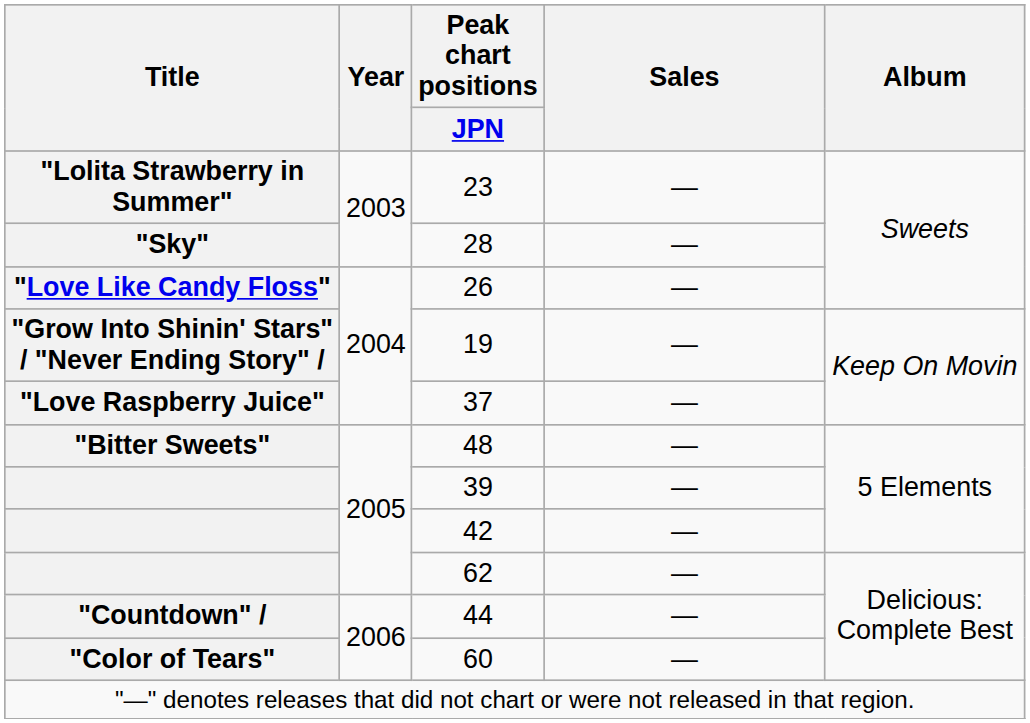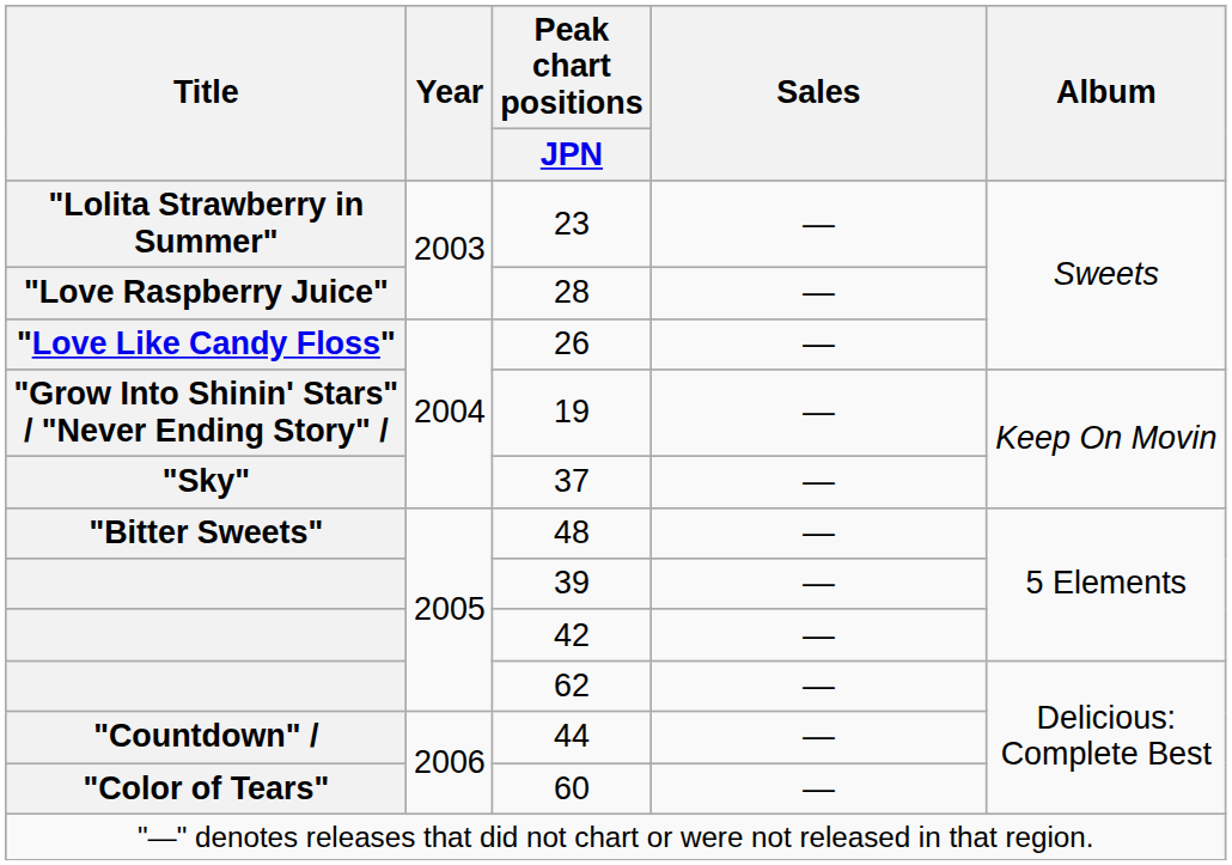28 | Title: "Sky" -> "Love Raspberry Juice"
37 | Title: "Love Raspberry Juice" -> "Sky"
